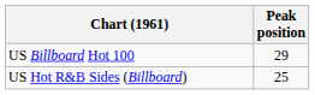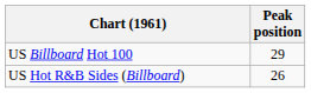US Hot R&B Sides (Billboard) | Peak position: 25 -> 26
